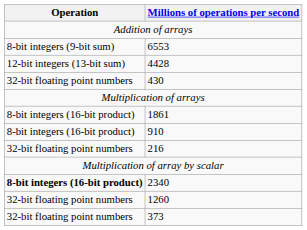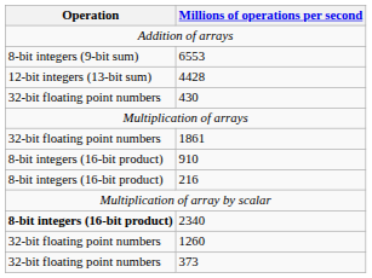1861 | Operation: 8-bit integers (16-bit product) -> 32-bit floating point numbers
216 | Operation: 32-bit floating point numbers -> 8-bit integers (16-bit product)
